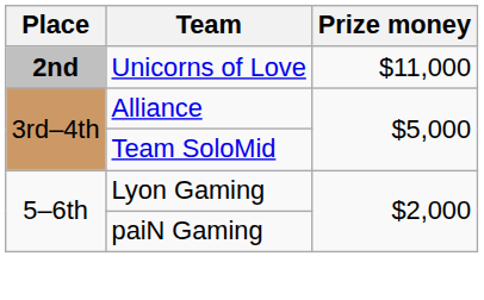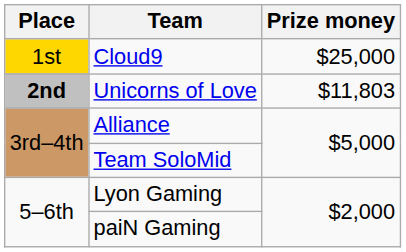+ row: 1st | Cloud9 | $25,000
Unicorns of Love | Prize money: $11,000 -> $11,803
